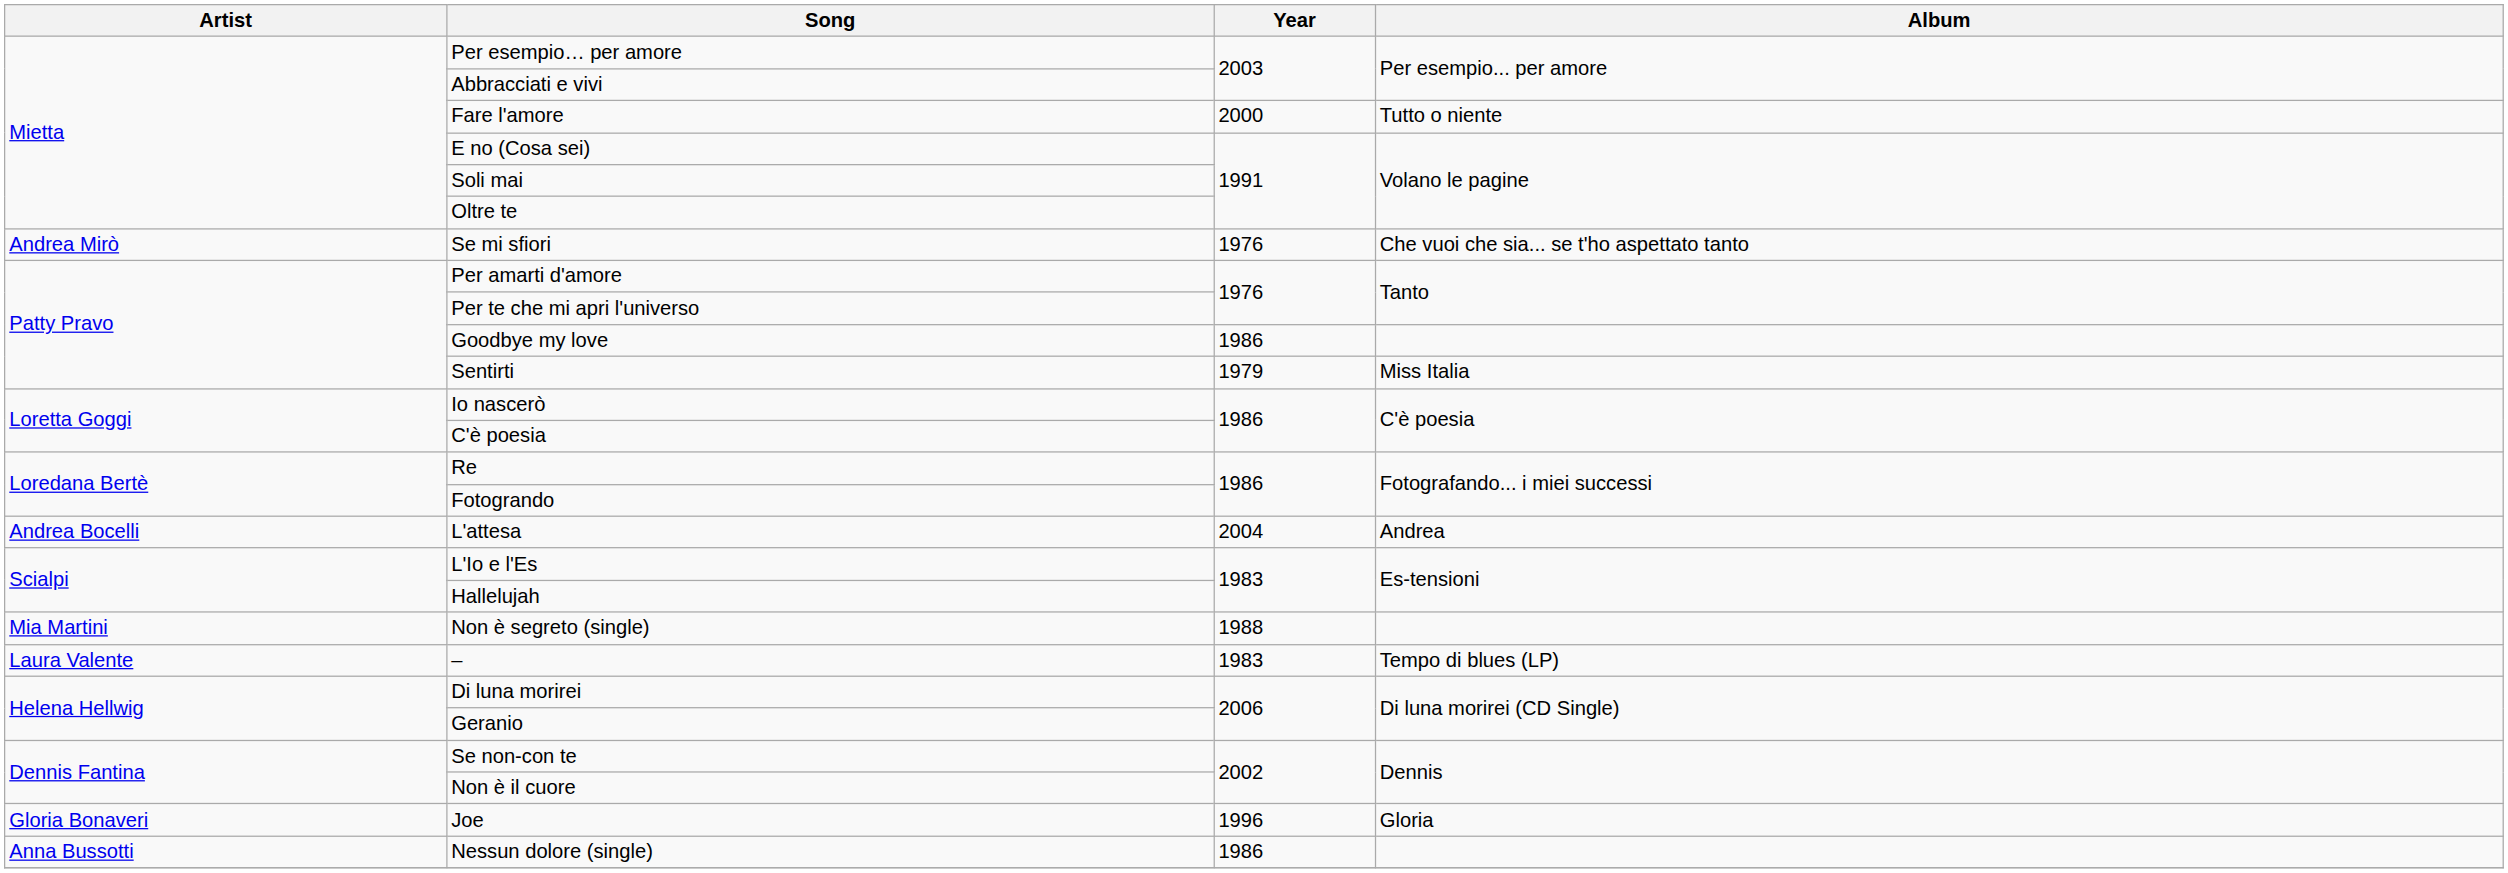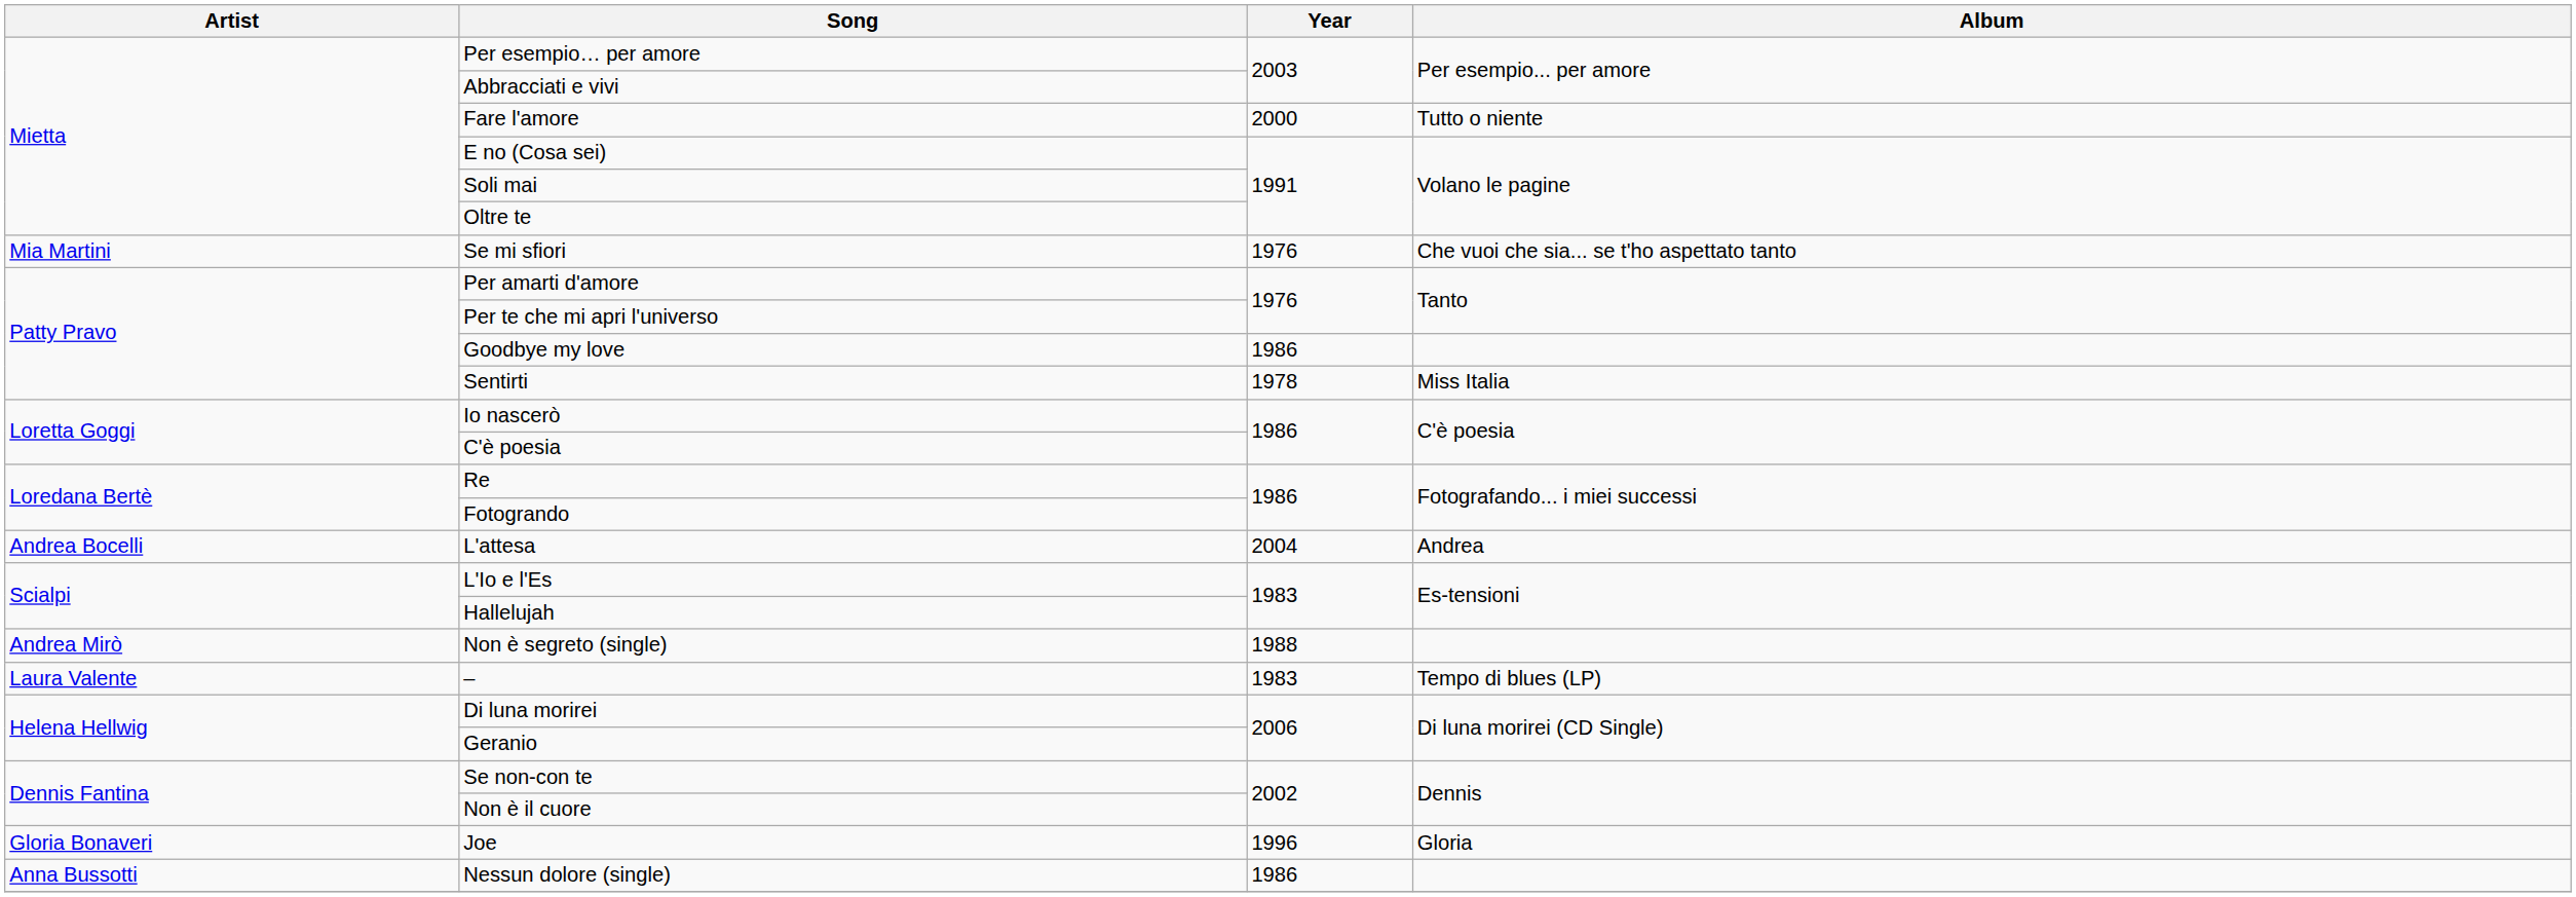Se mi sfiori | Artist: Andrea Mirò -> Mia Martini
Sentirti | Year: 1979 -> 1978
Non è segreto (single) | Artist: Mia Martini -> Andrea Mirò
